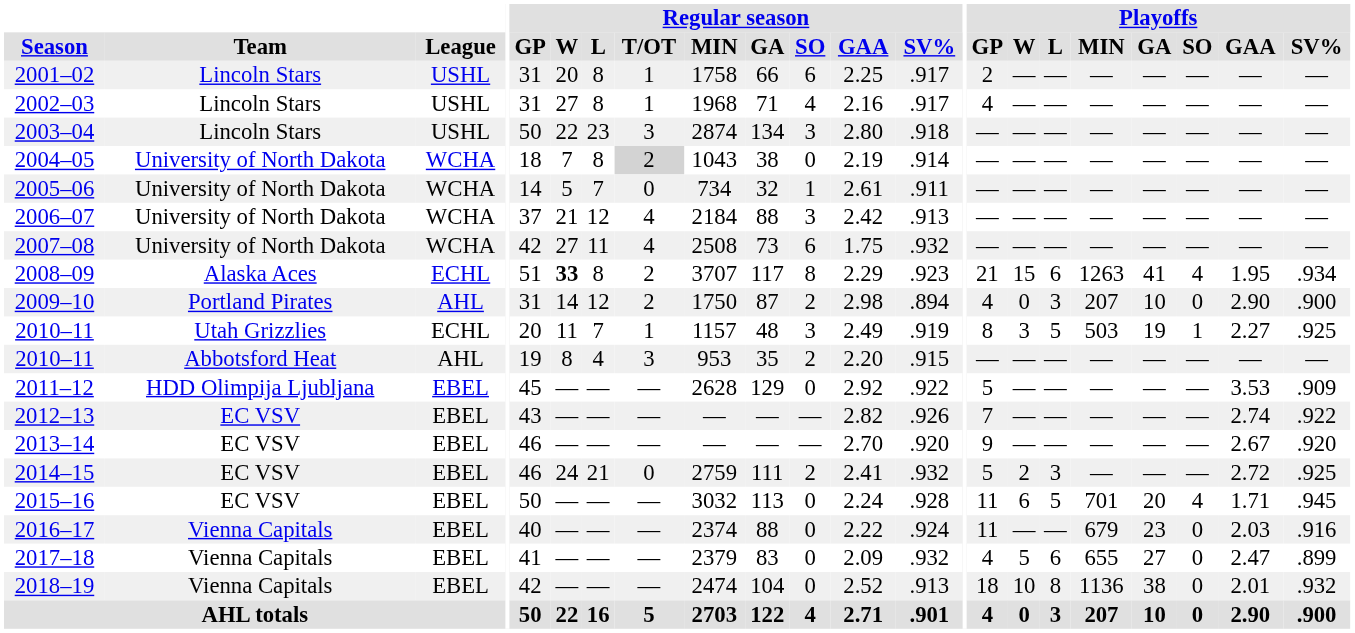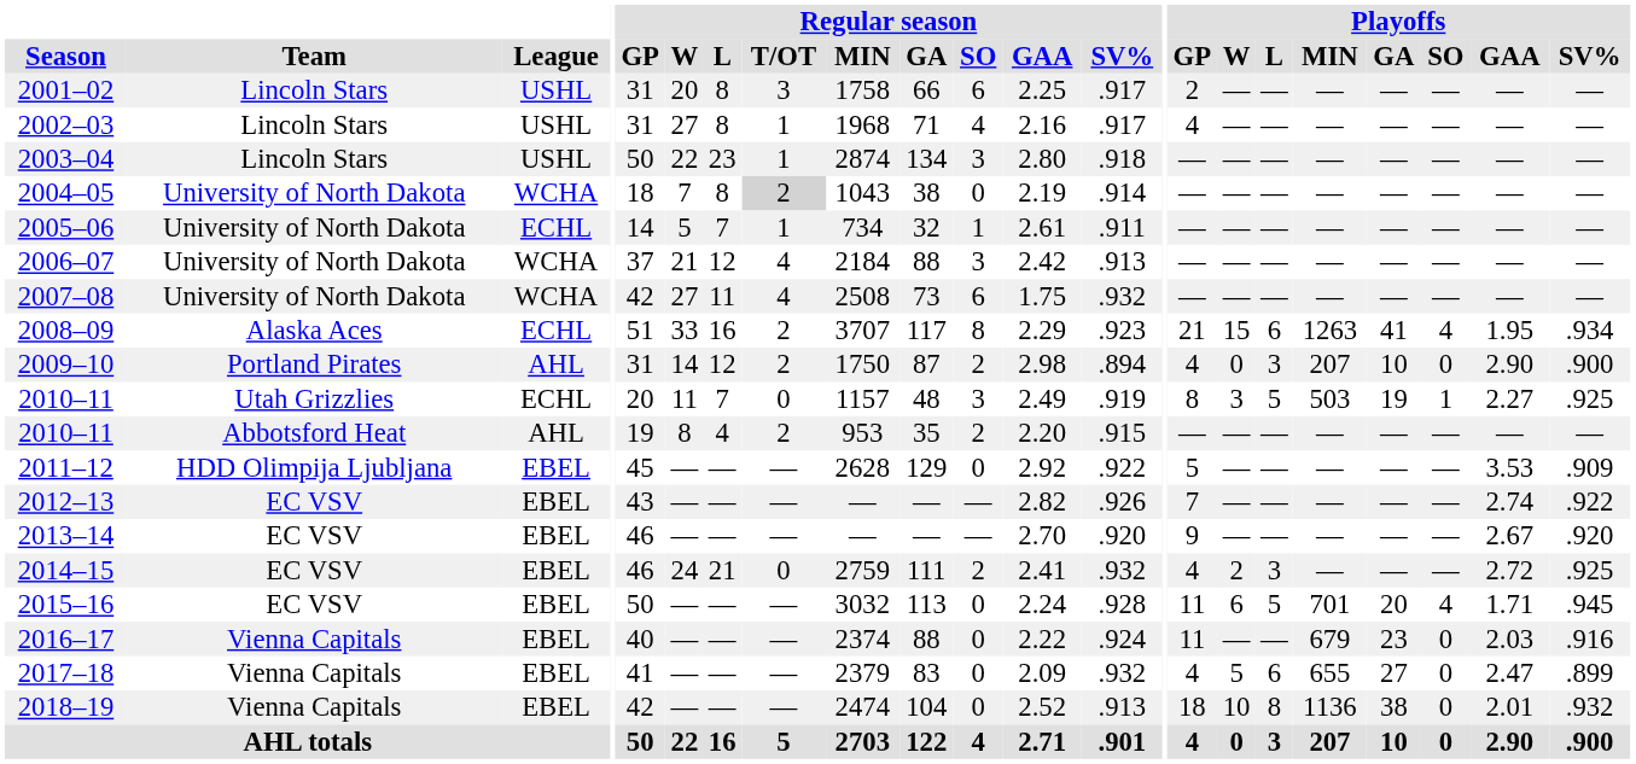2001–02 | Regular season / T/OT: 1 -> 3
2003–04 | Regular season / T/OT: 3 -> 1
2005–06 | League: WCHA -> ECHL
2005–06 | Regular season / T/OT: 0 -> 1
2008–09 | Regular season / W: bold -> normal
2008–09 | Regular season / L: 8 -> 16
2010–11 / Utah Grizzlies | Regular season / T/OT: 1 -> 0
2010–11 / Abbotsford Heat | Regular season / T/OT: 3 -> 2
2014–15 | Playoffs / GP: 5 -> 4
